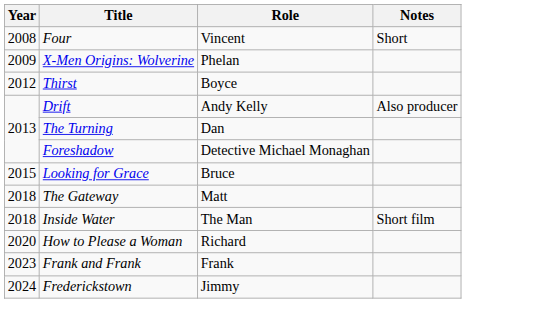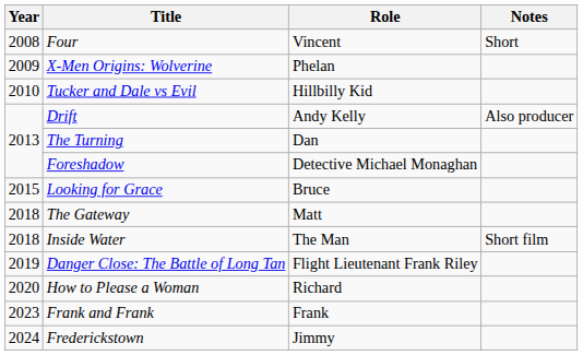+ row: 2010 | Tucker and Dale vs Evil | Hillbilly Kid
- row: 2012 | Thirst | Boyce
+ row: 2019 | Danger Close: The Battle of Long Tan | Flight Lieutenant Frank Riley
